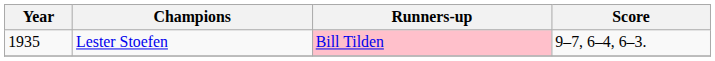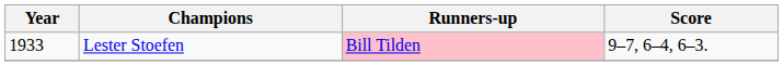Lester Stoefen | Year: 1935 -> 1933
